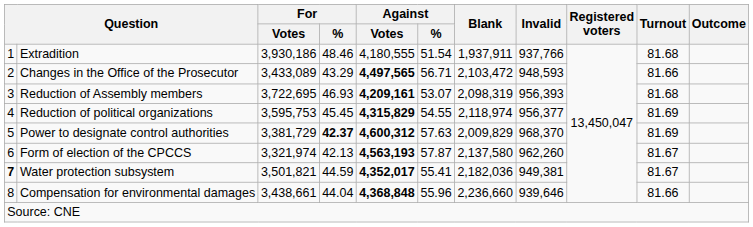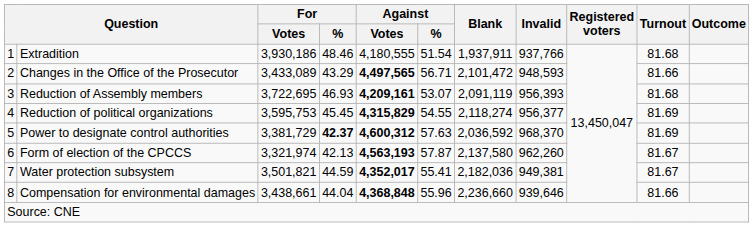Changes in the Office of the Prosecutor | Blank: 2,103,472 -> 2,101,472
Reduction of Assembly members | Blank: 2,098,319 -> 2,091,119
Reduction of political organizations | Blank: 2,118,974 -> 2,118,274
Power to designate control authorities | Blank: 2,009,829 -> 2,036,592
Water protection subsystem | column 1: bold -> normal
